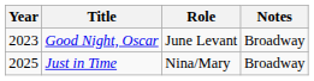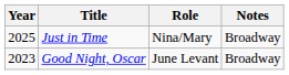rows swapped: Good Night, Oscar <-> Just in Time
